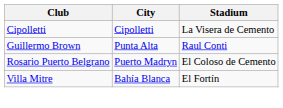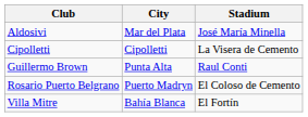+ row: Aldosivi | Mar del Plata | José María Minella
